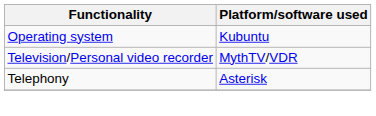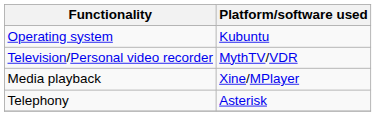+ row: Media playback | Xine/MPlayer
